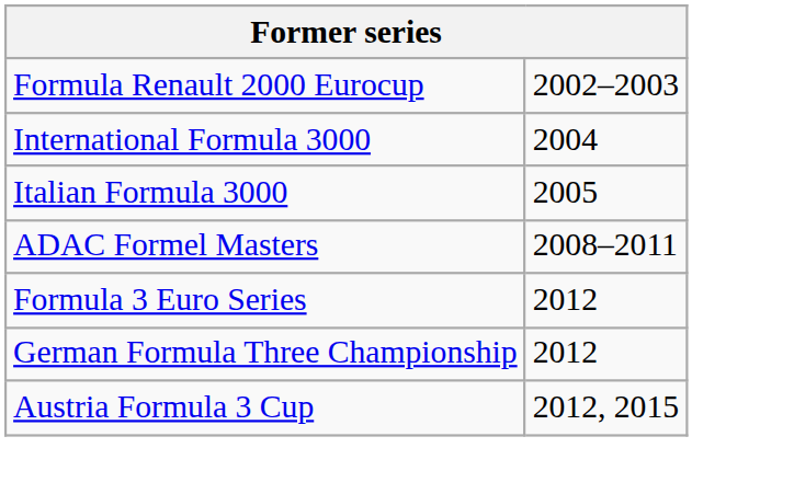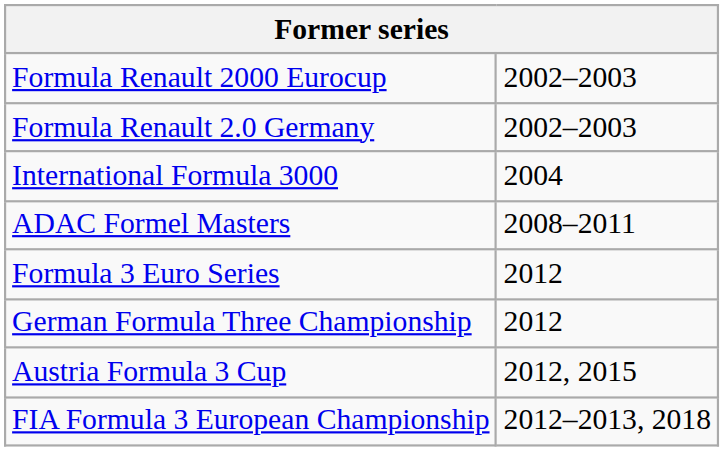+ row: Formula Renault 2.0 Germany | 2002–2003
- row: Italian Formula 3000 | 2005
+ row: FIA Formula 3 European Championship | 2012–2013, 2018
